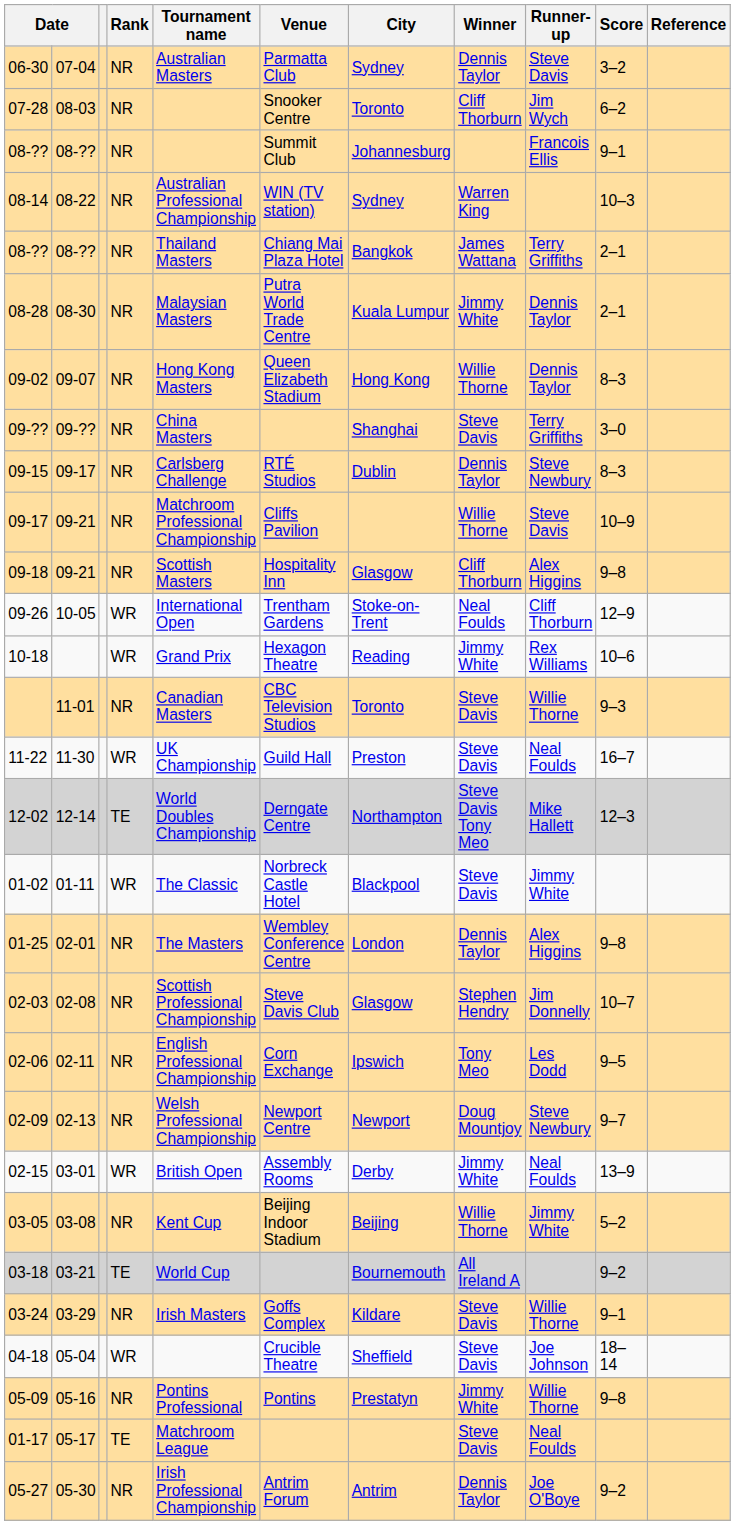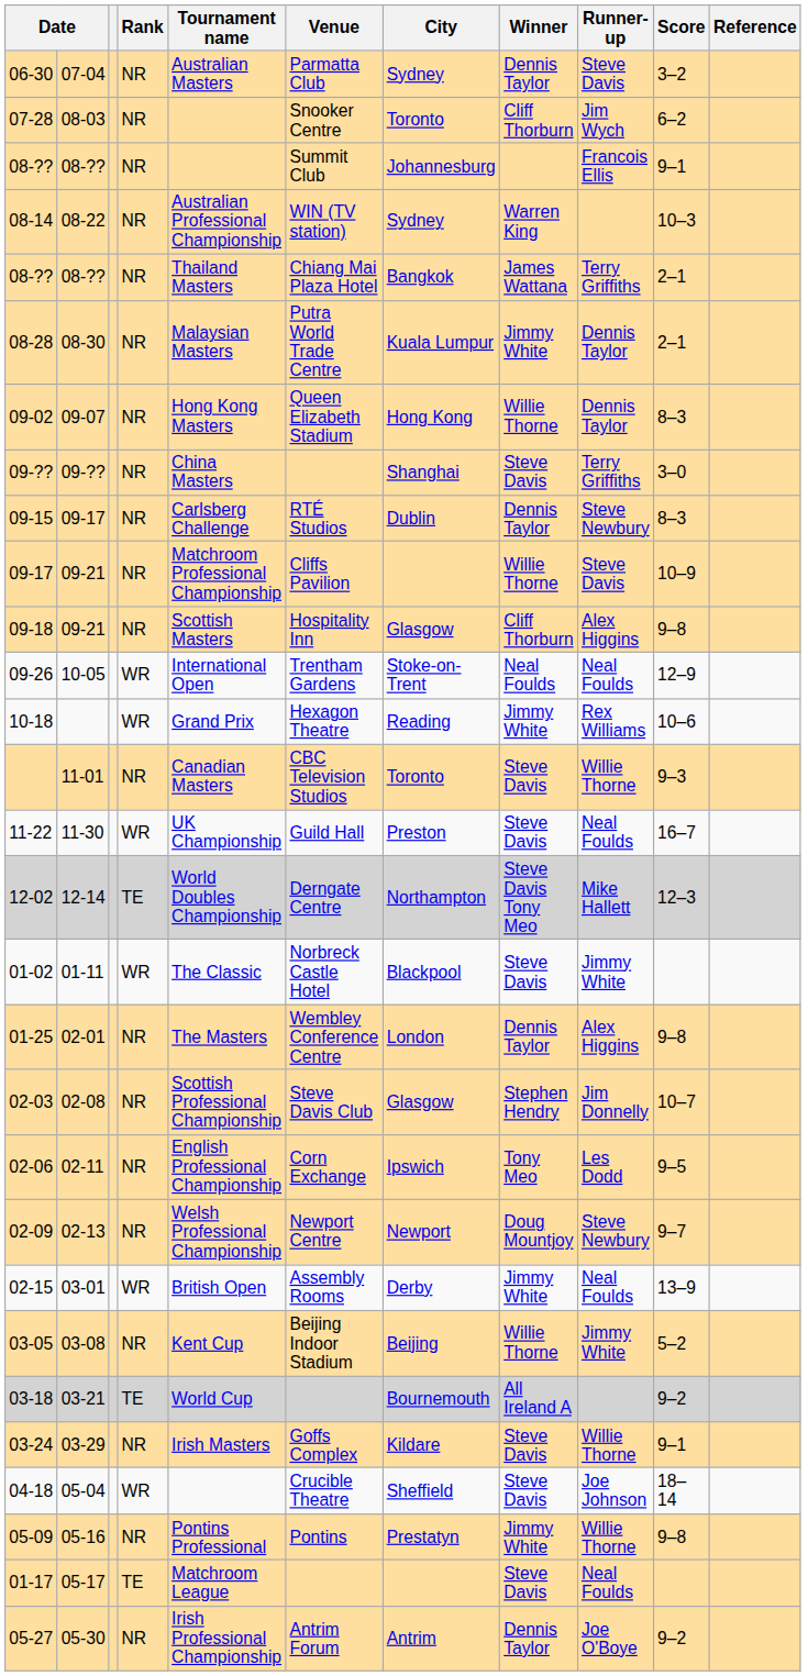09-26 | Runner-up: Cliff Thorburn -> Neal Foulds
